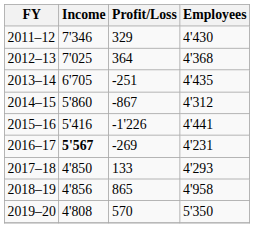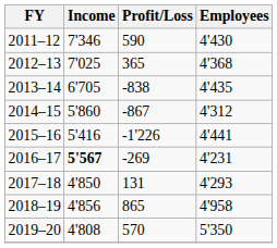2011–12 | Profit/Loss: 329 -> 590
2012–13 | Profit/Loss: 364 -> 365
2013–14 | Profit/Loss: -251 -> -838
2017–18 | Profit/Loss: 133 -> 131
